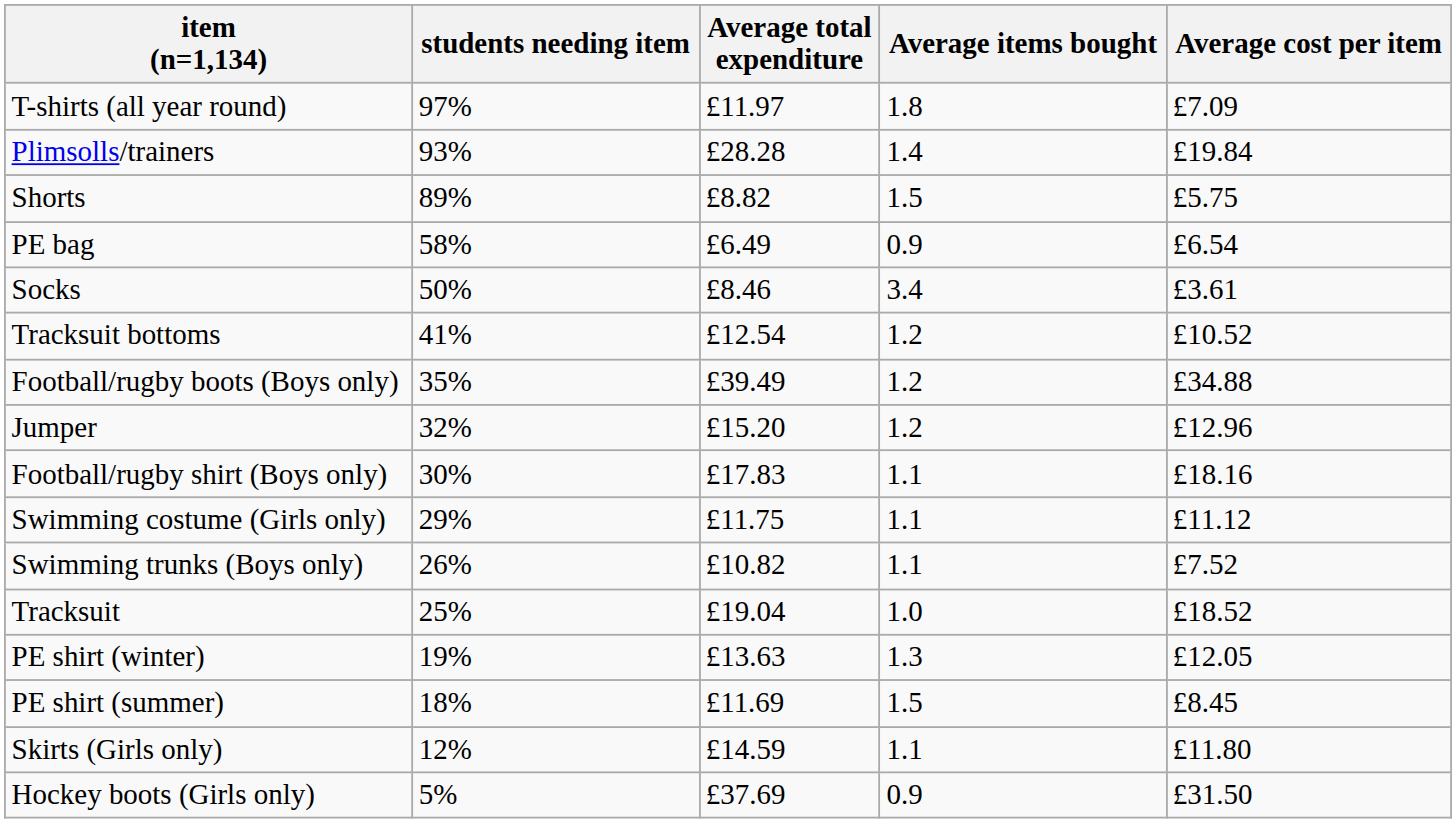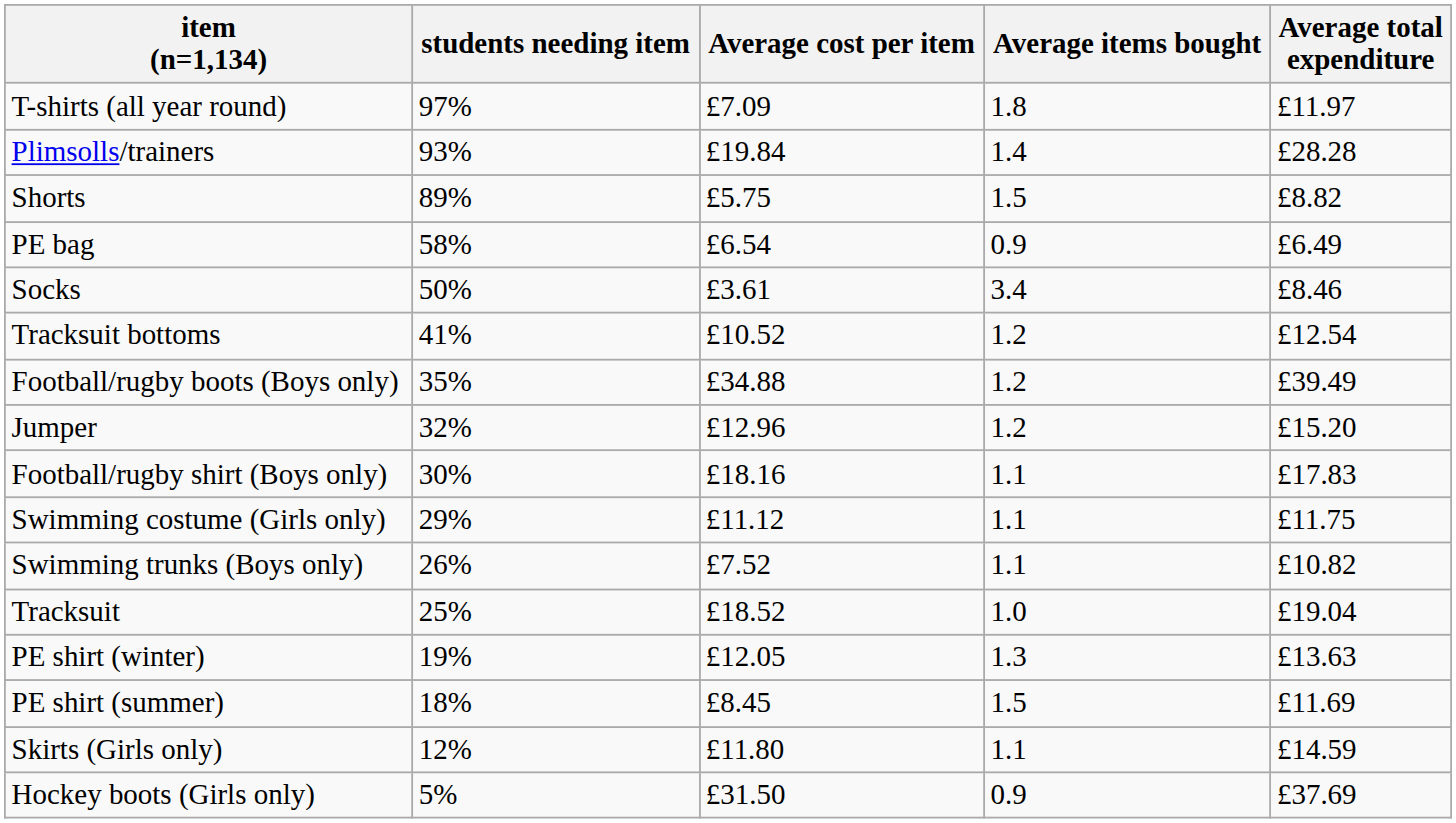columns swapped: Average cost per item <-> Average total expenditure
